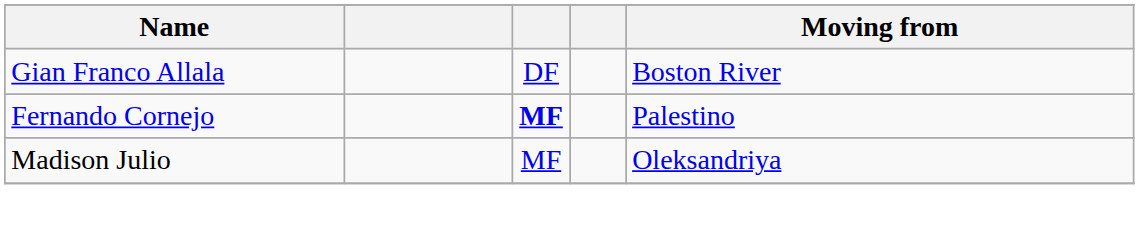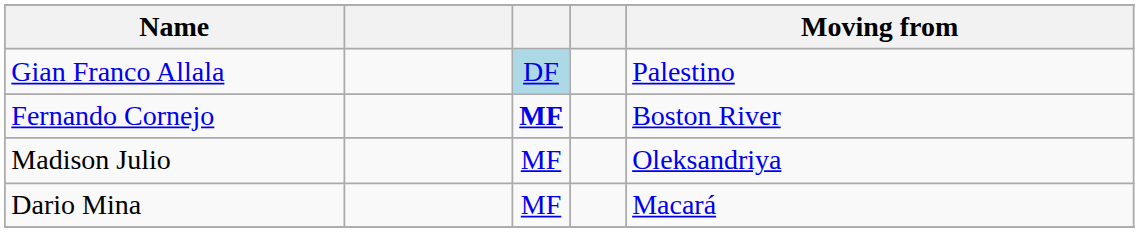Gian Franco Allala | column 3: no background -> lightblue background
Gian Franco Allala | Moving from: Boston River -> Palestino
Fernando Cornejo | Moving from: Palestino -> Boston River
+ row: Dario Mina | MF | Macará
